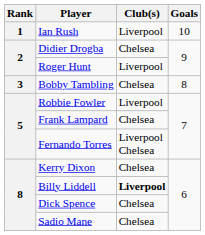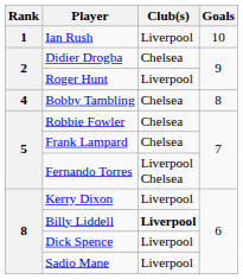Bobby Tambling | Rank: 3 -> 4
Robbie Fowler | Club(s): Liverpool -> Chelsea
Kerry Dixon | Club(s): Chelsea -> Liverpool
Dick Spence | Club(s): Chelsea -> Liverpool
Sadio Mane | Club(s): Chelsea -> Liverpool
